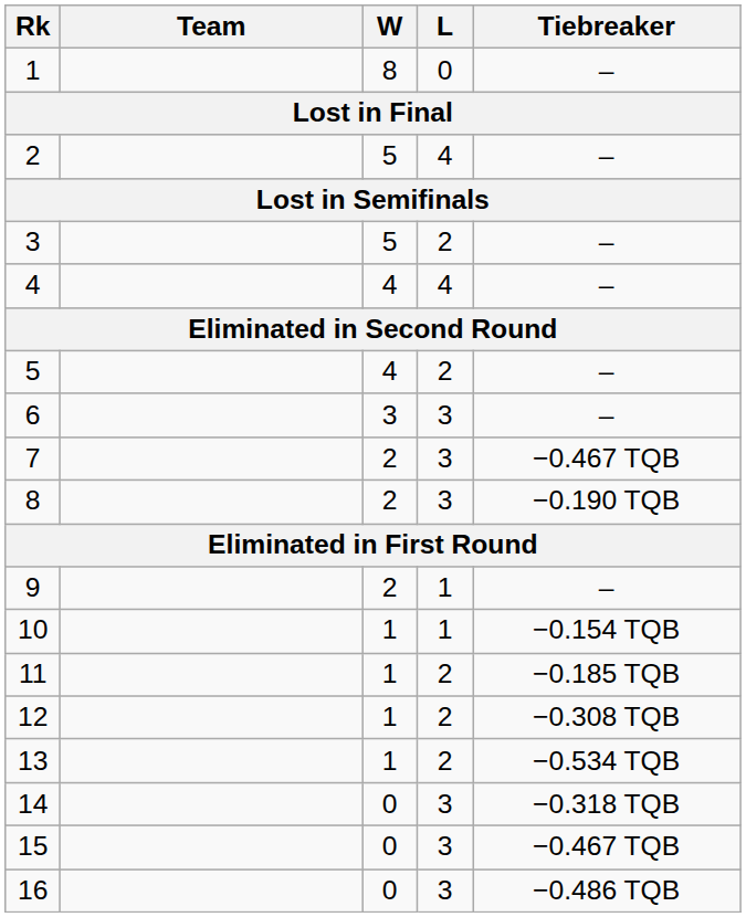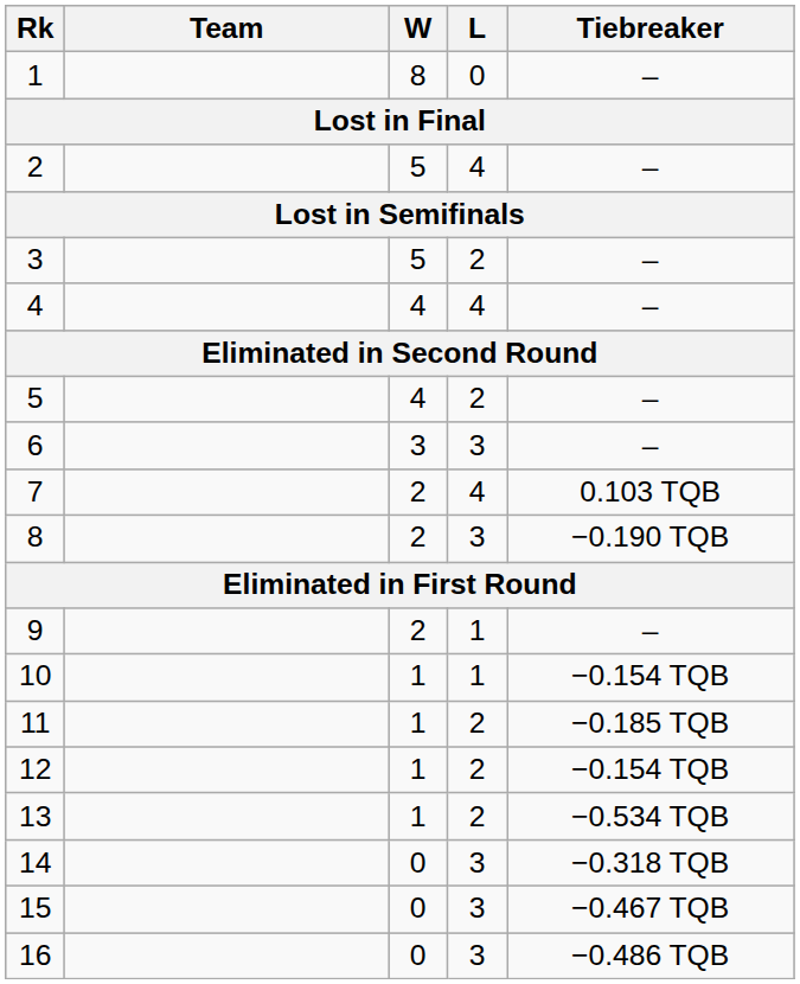7 | L: 3 -> 4
7 | Tiebreaker: −0.467 TQB -> 0.103 TQB
12 | Tiebreaker: −0.308 TQB -> −0.154 TQB
